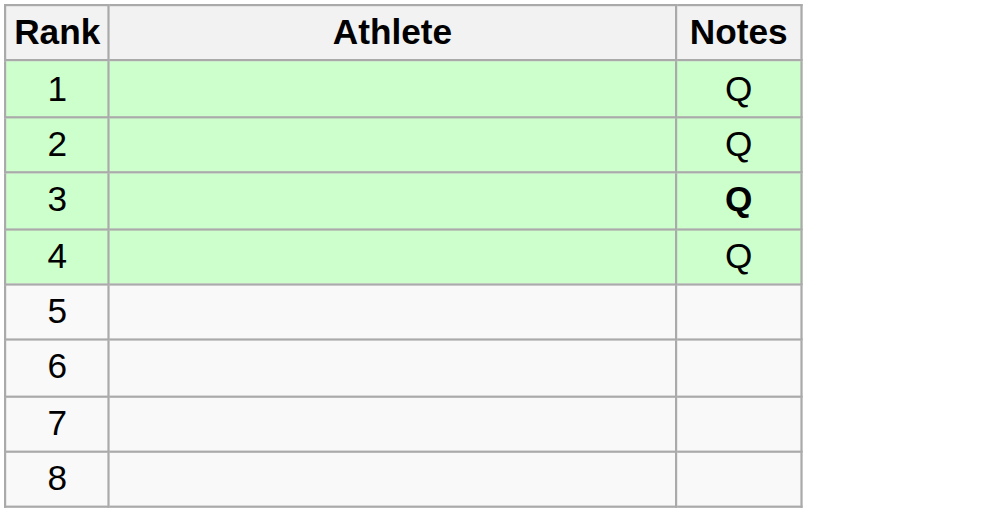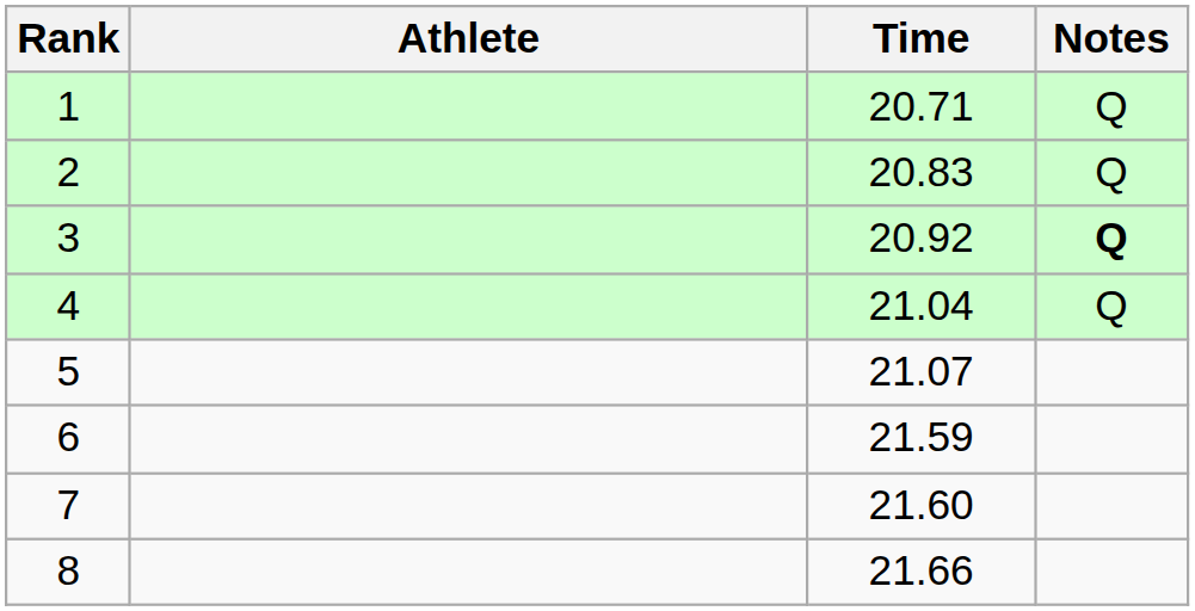+ column: Time | 20.71 | 20.83 | 20.92 | 21.04 | 21.07 | 21.59 | 21.60 | 21.66
